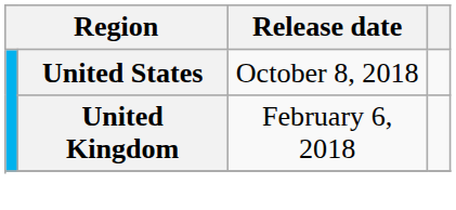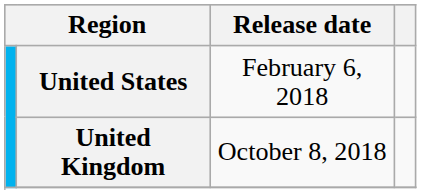United States | Release date: October 8, 2018 -> February 6, 2018
United Kingdom | Release date: February 6, 2018 -> October 8, 2018
